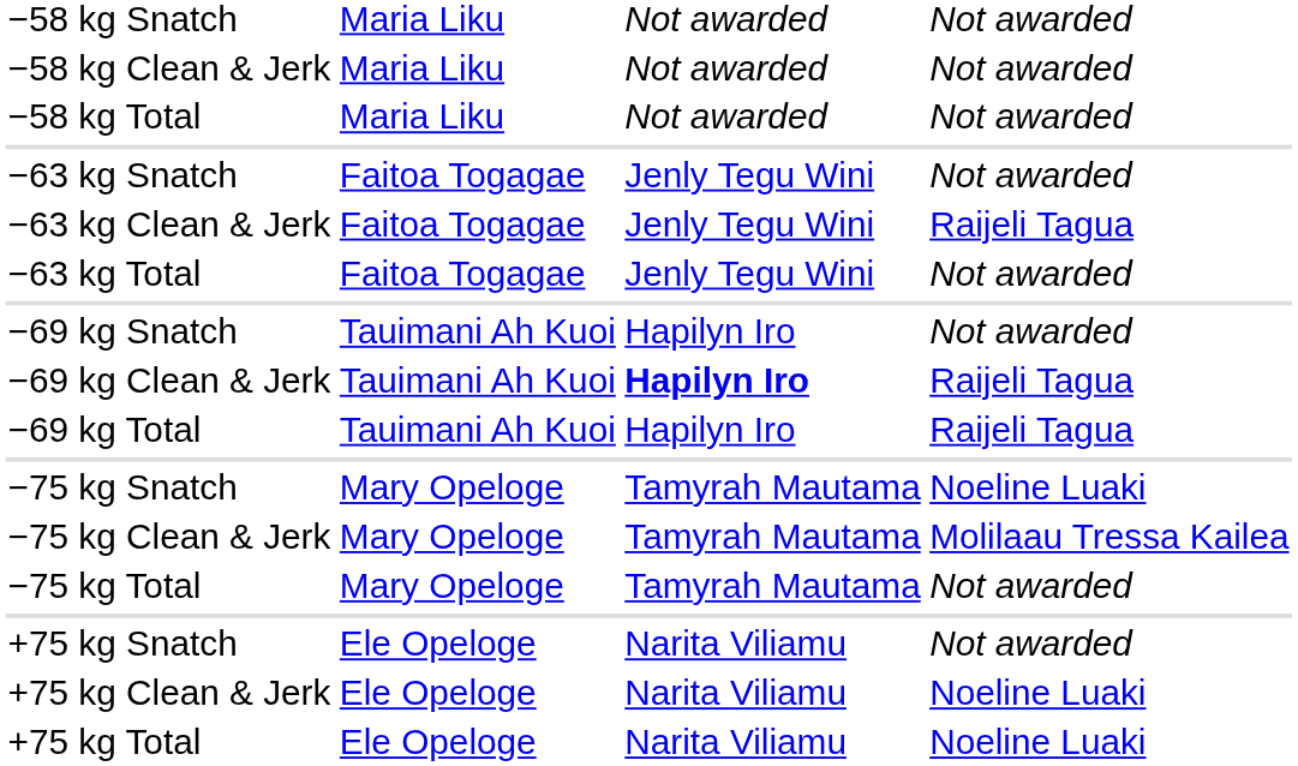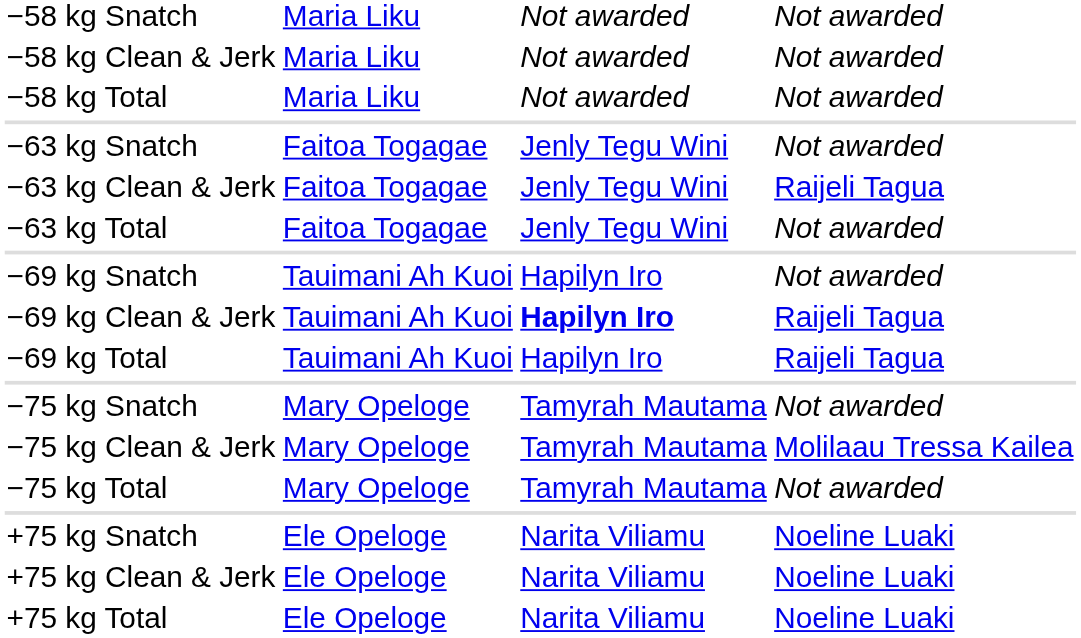−75 kg Snatch | column 4: Noeline Luaki -> Not awarded
+75 kg Snatch | column 4: Not awarded -> Noeline Luaki
